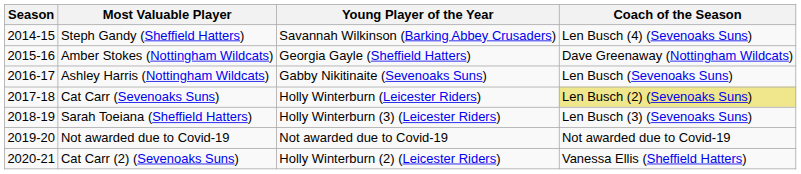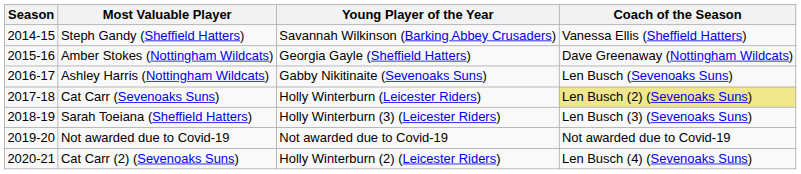Steph Gandy (Sheffield Hatters) | Coach of the Season: Len Busch (4) (Sevenoaks Suns) -> Vanessa Ellis (Sheffield Hatters)
Cat Carr (2) (Sevenoaks Suns) | Coach of the Season: Vanessa Ellis (Sheffield Hatters) -> Len Busch (4) (Sevenoaks Suns)
